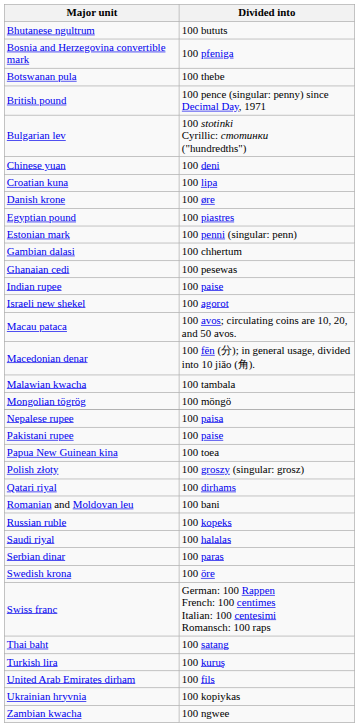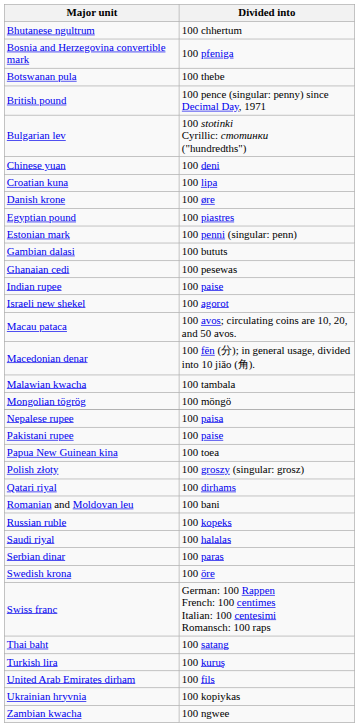Bhutanese ngultrum | Divided into: 100 bututs -> 100 chhertum
Gambian dalasi | Divided into: 100 chhertum -> 100 bututs
